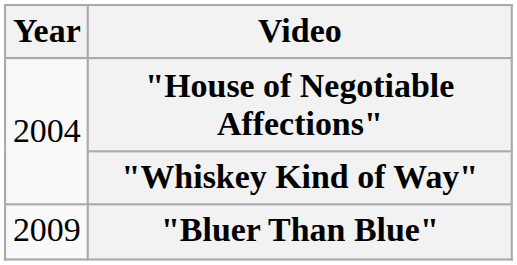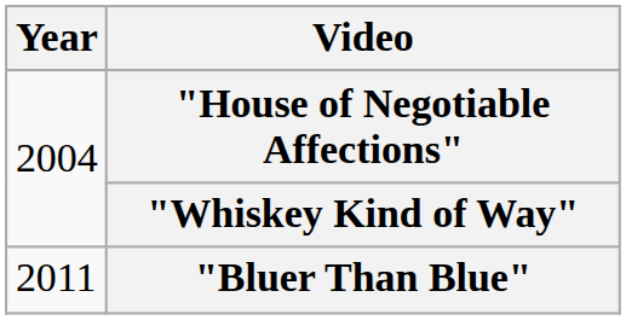"Bluer Than Blue" | Year: 2009 -> 2011
